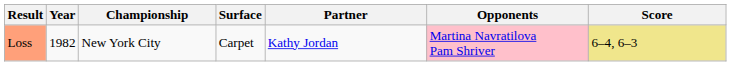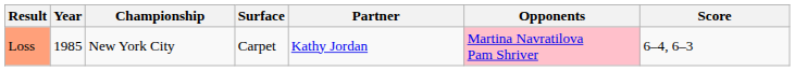Loss | Year: 1982 -> 1985
Loss | Score: khaki background -> no background
